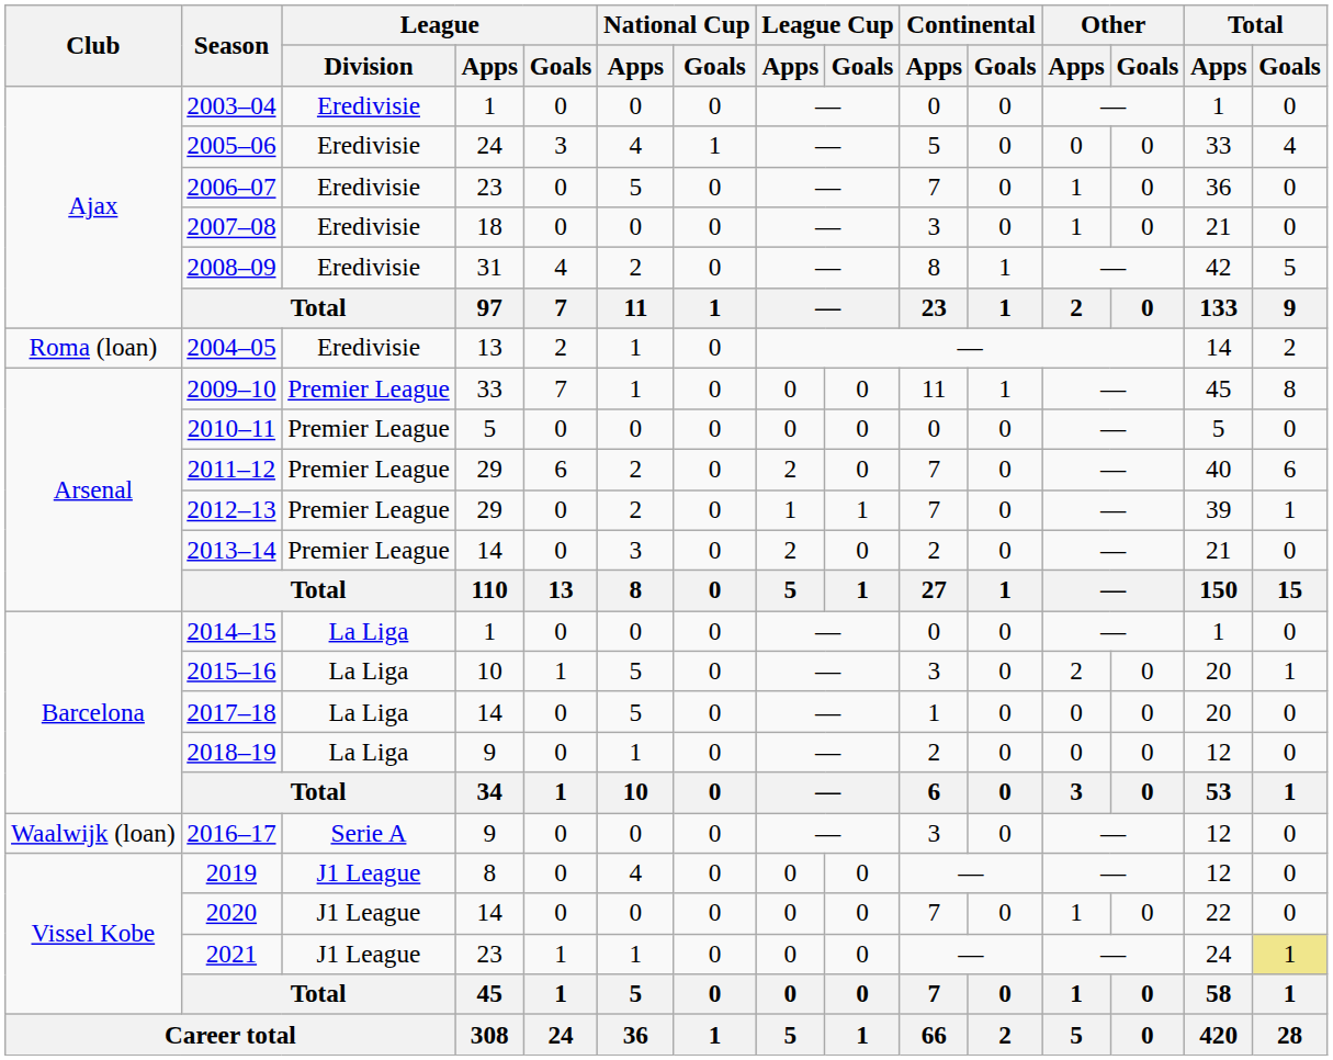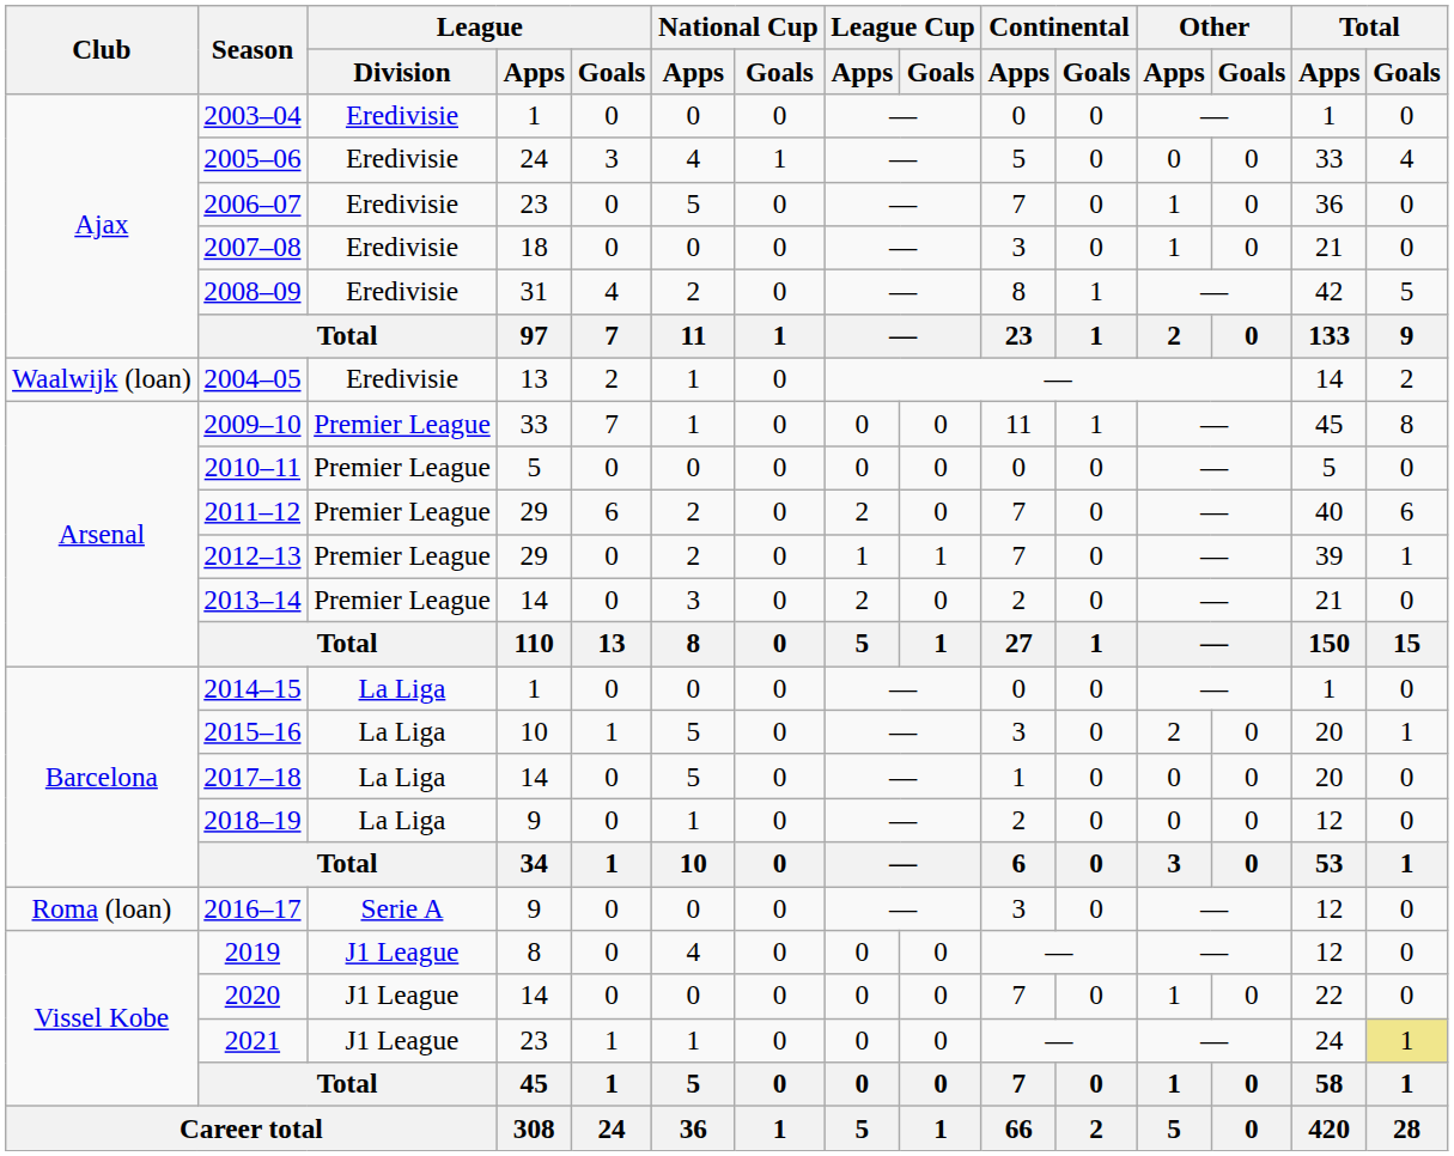2004–05 | Club: Roma (loan) -> Waalwijk (loan)
2016–17 | Club: Waalwijk (loan) -> Roma (loan)
